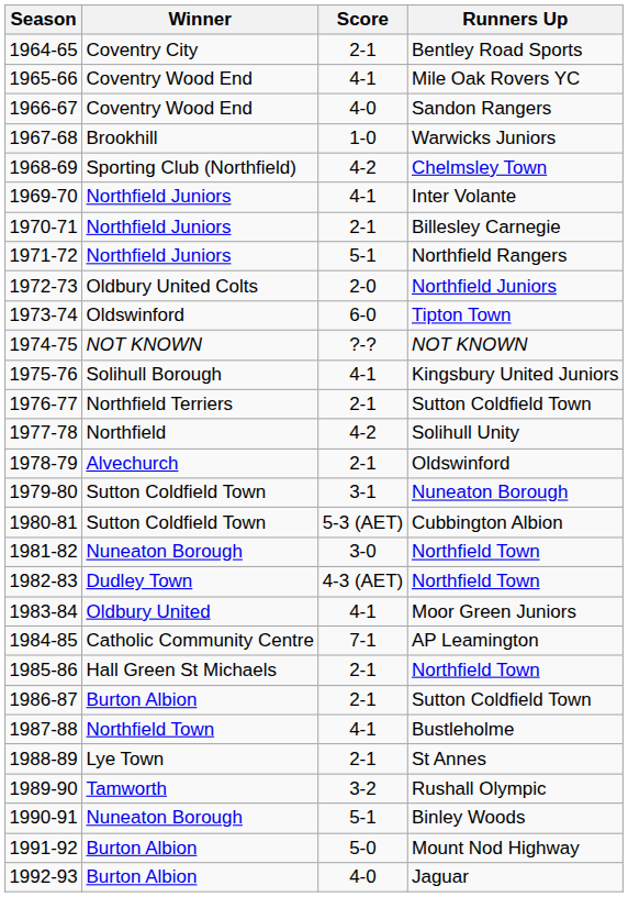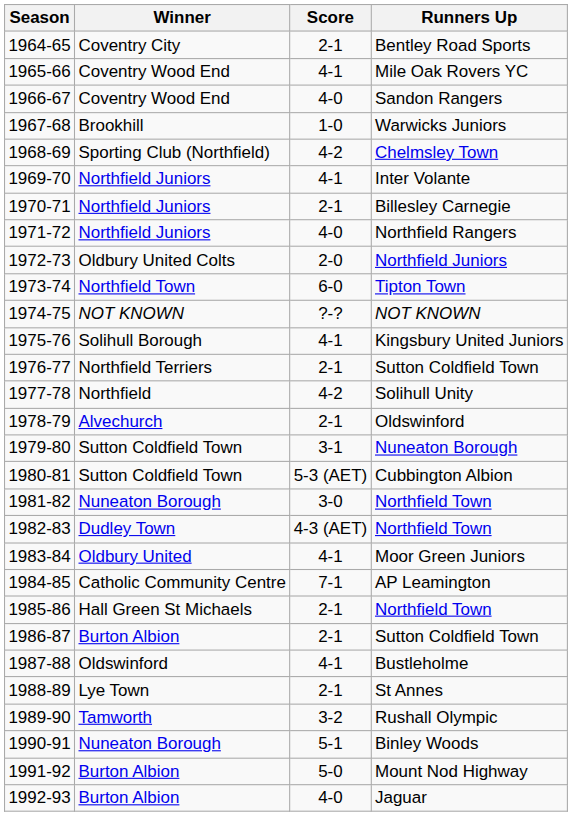1971-72 | Score: 5-1 -> 4-0
1973-74 | Winner: Oldswinford -> Northfield Town
1987-88 | Winner: Northfield Town -> Oldswinford
